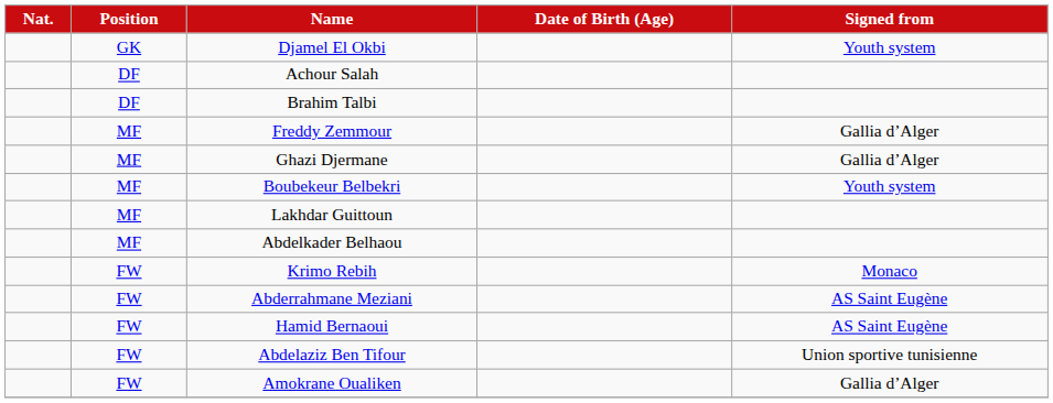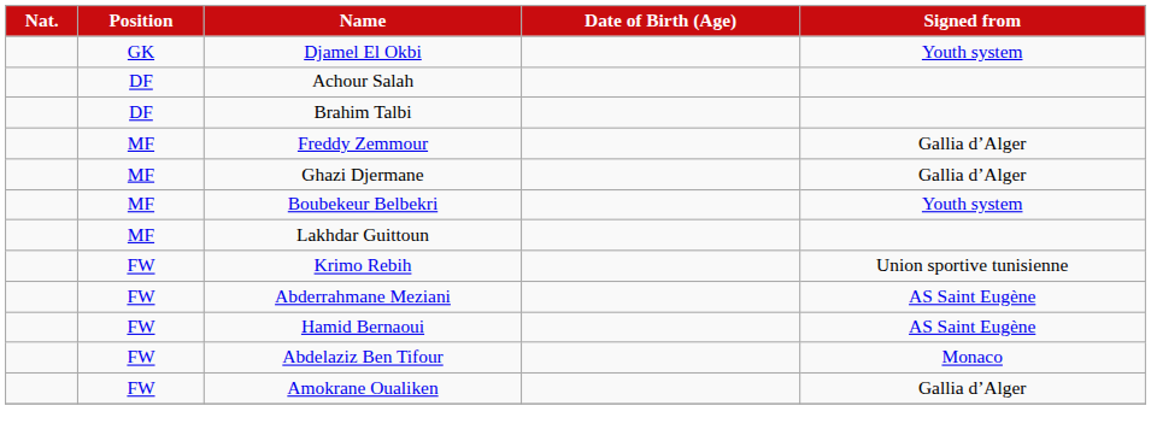- row: MF | Abdelkader Belhaou
Krimo Rebih | Signed from: Monaco -> Union sportive tunisienne
Abdelaziz Ben Tifour | Signed from: Union sportive tunisienne -> Monaco
